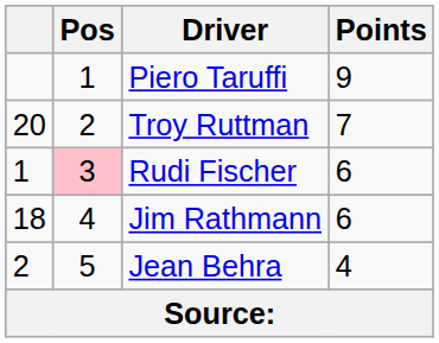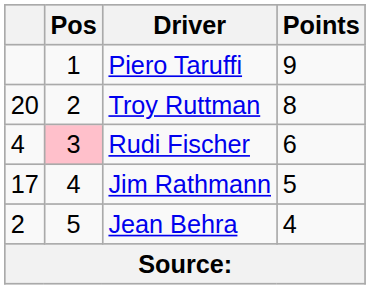Troy Ruttman | Points: 7 -> 8
Rudi Fischer | column 1: 1 -> 4
Jim Rathmann | column 1: 18 -> 17
Jim Rathmann | Points: 6 -> 5
